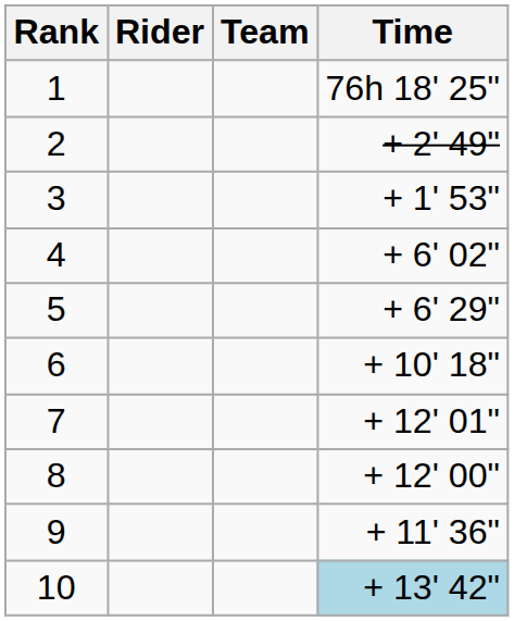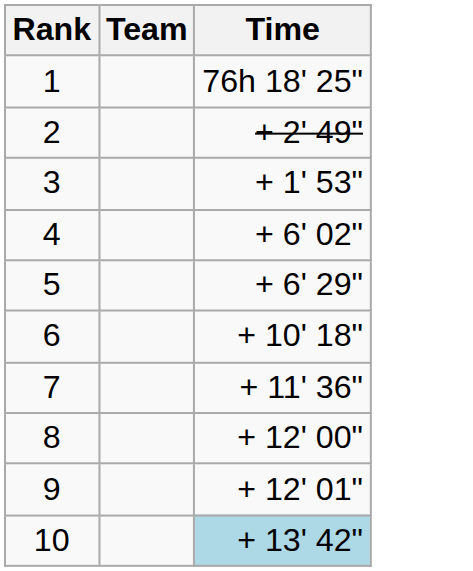- column: Rider
7 | Time: + 12' 01" -> + 11' 36"
9 | Time: + 11' 36" -> + 12' 01"
